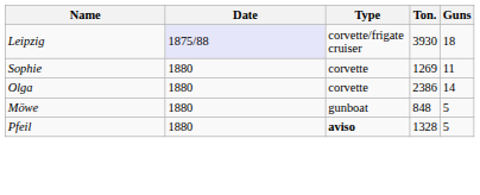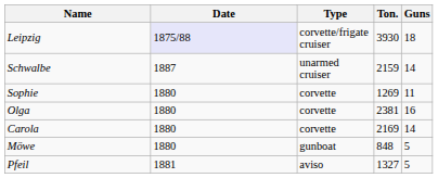+ row: Schwalbe | 1887 | unarmed cruiser | 2159 | 14
Olga | Ton.: 2386 -> 2381
Olga | Guns: 14 -> 16
+ row: Carola | 1880 | corvette | 2169 | 14
Pfeil | Date: 1880 -> 1881
Pfeil | Type: bold -> normal
Pfeil | Ton.: 1328 -> 1327
